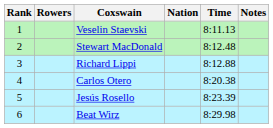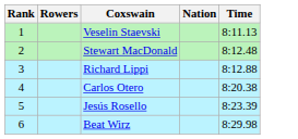- column: Notes
